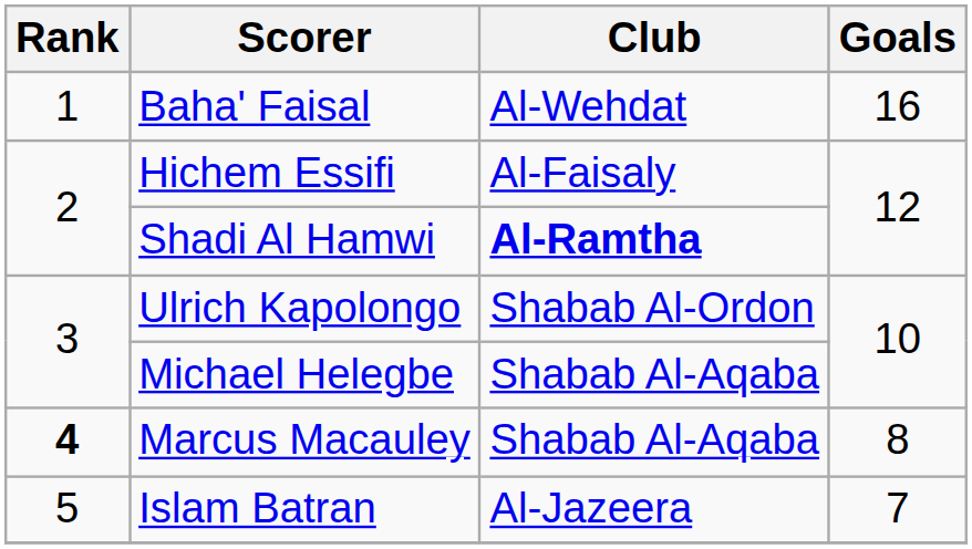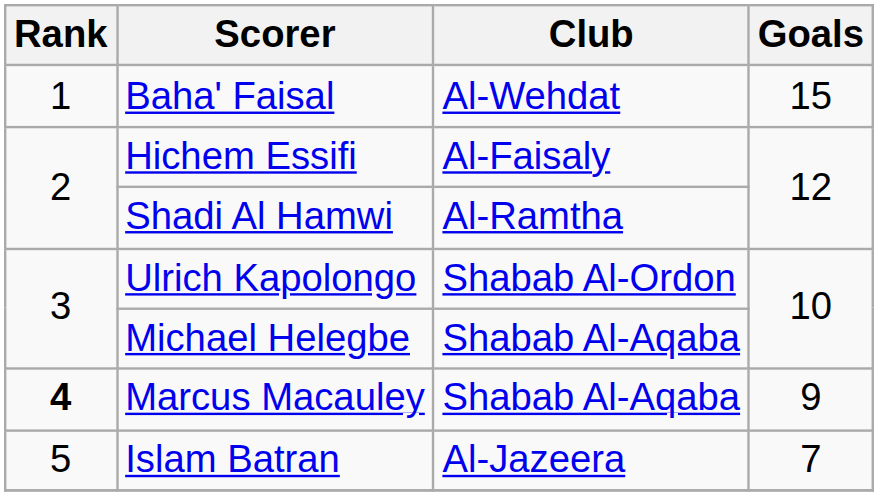Baha' Faisal | Goals: 16 -> 15
Shadi Al Hamwi | Club: bold -> normal
Marcus Macauley | Goals: 8 -> 9
